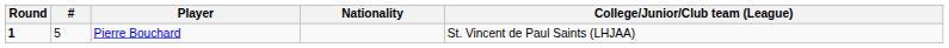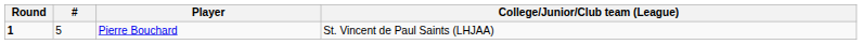- column: Nationality
